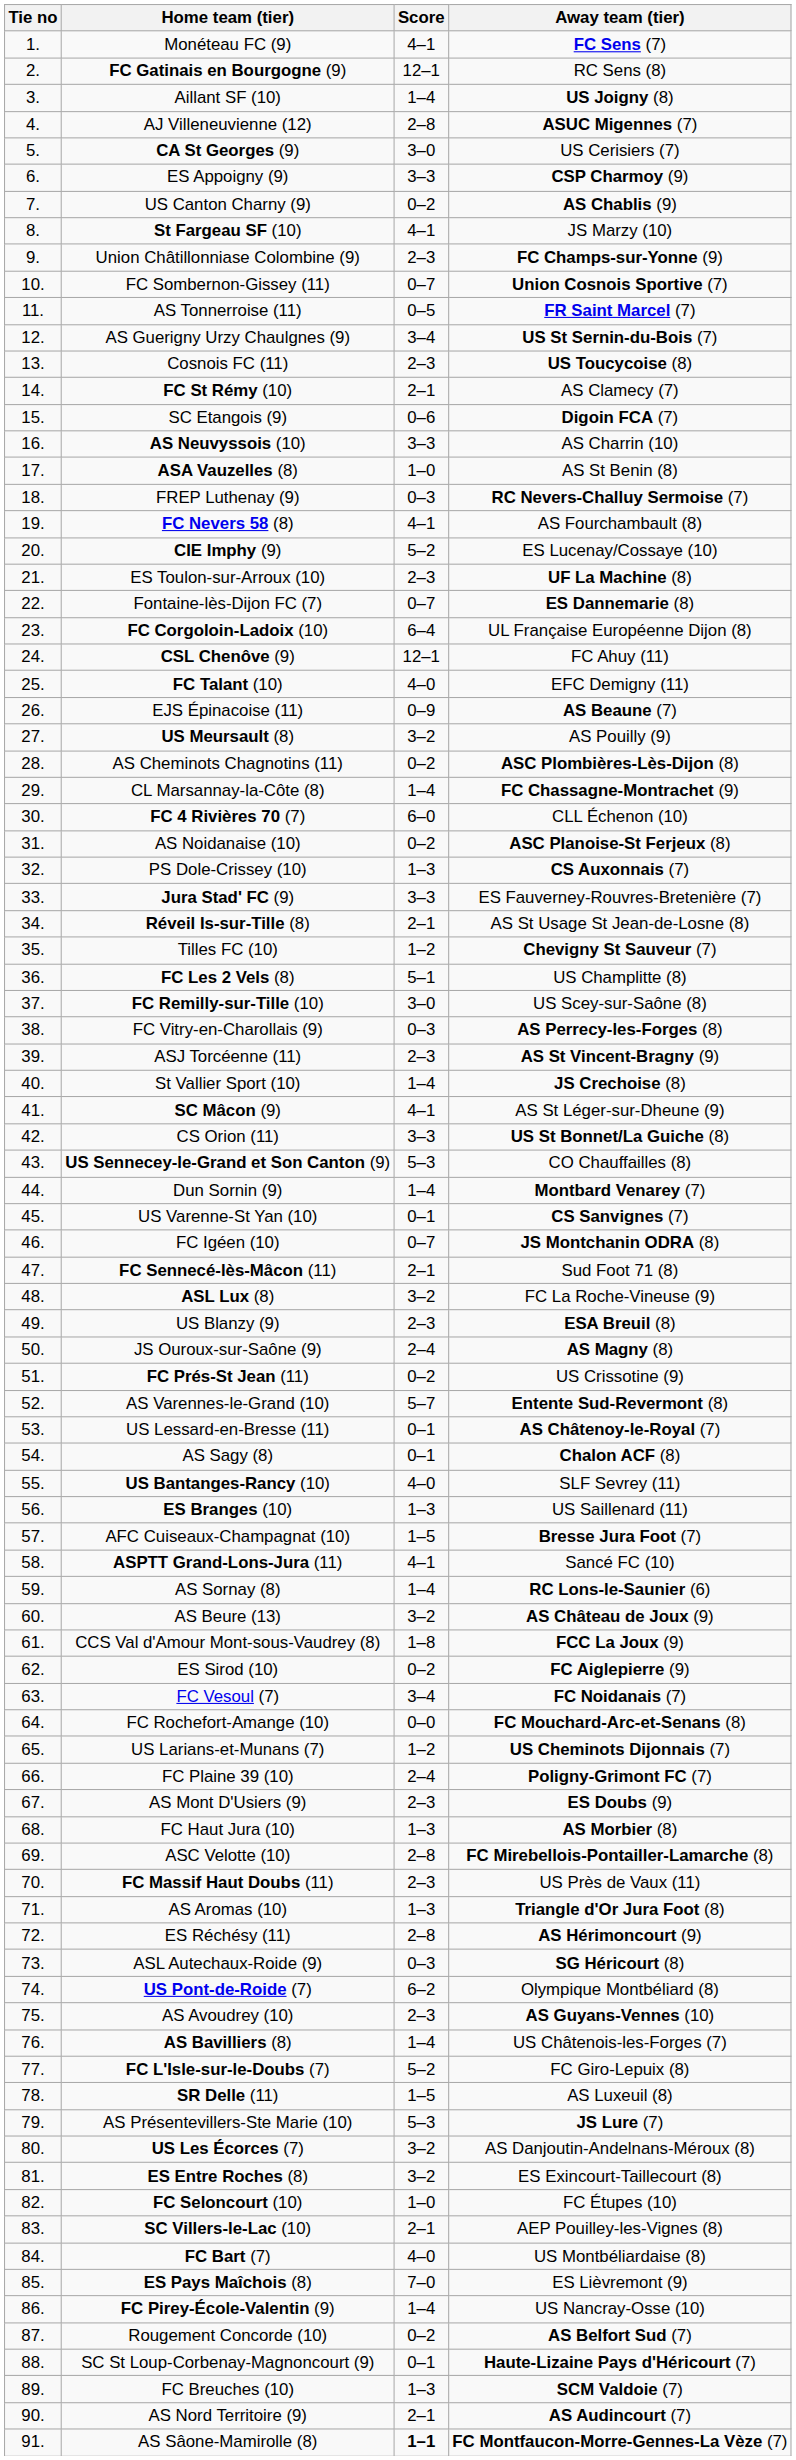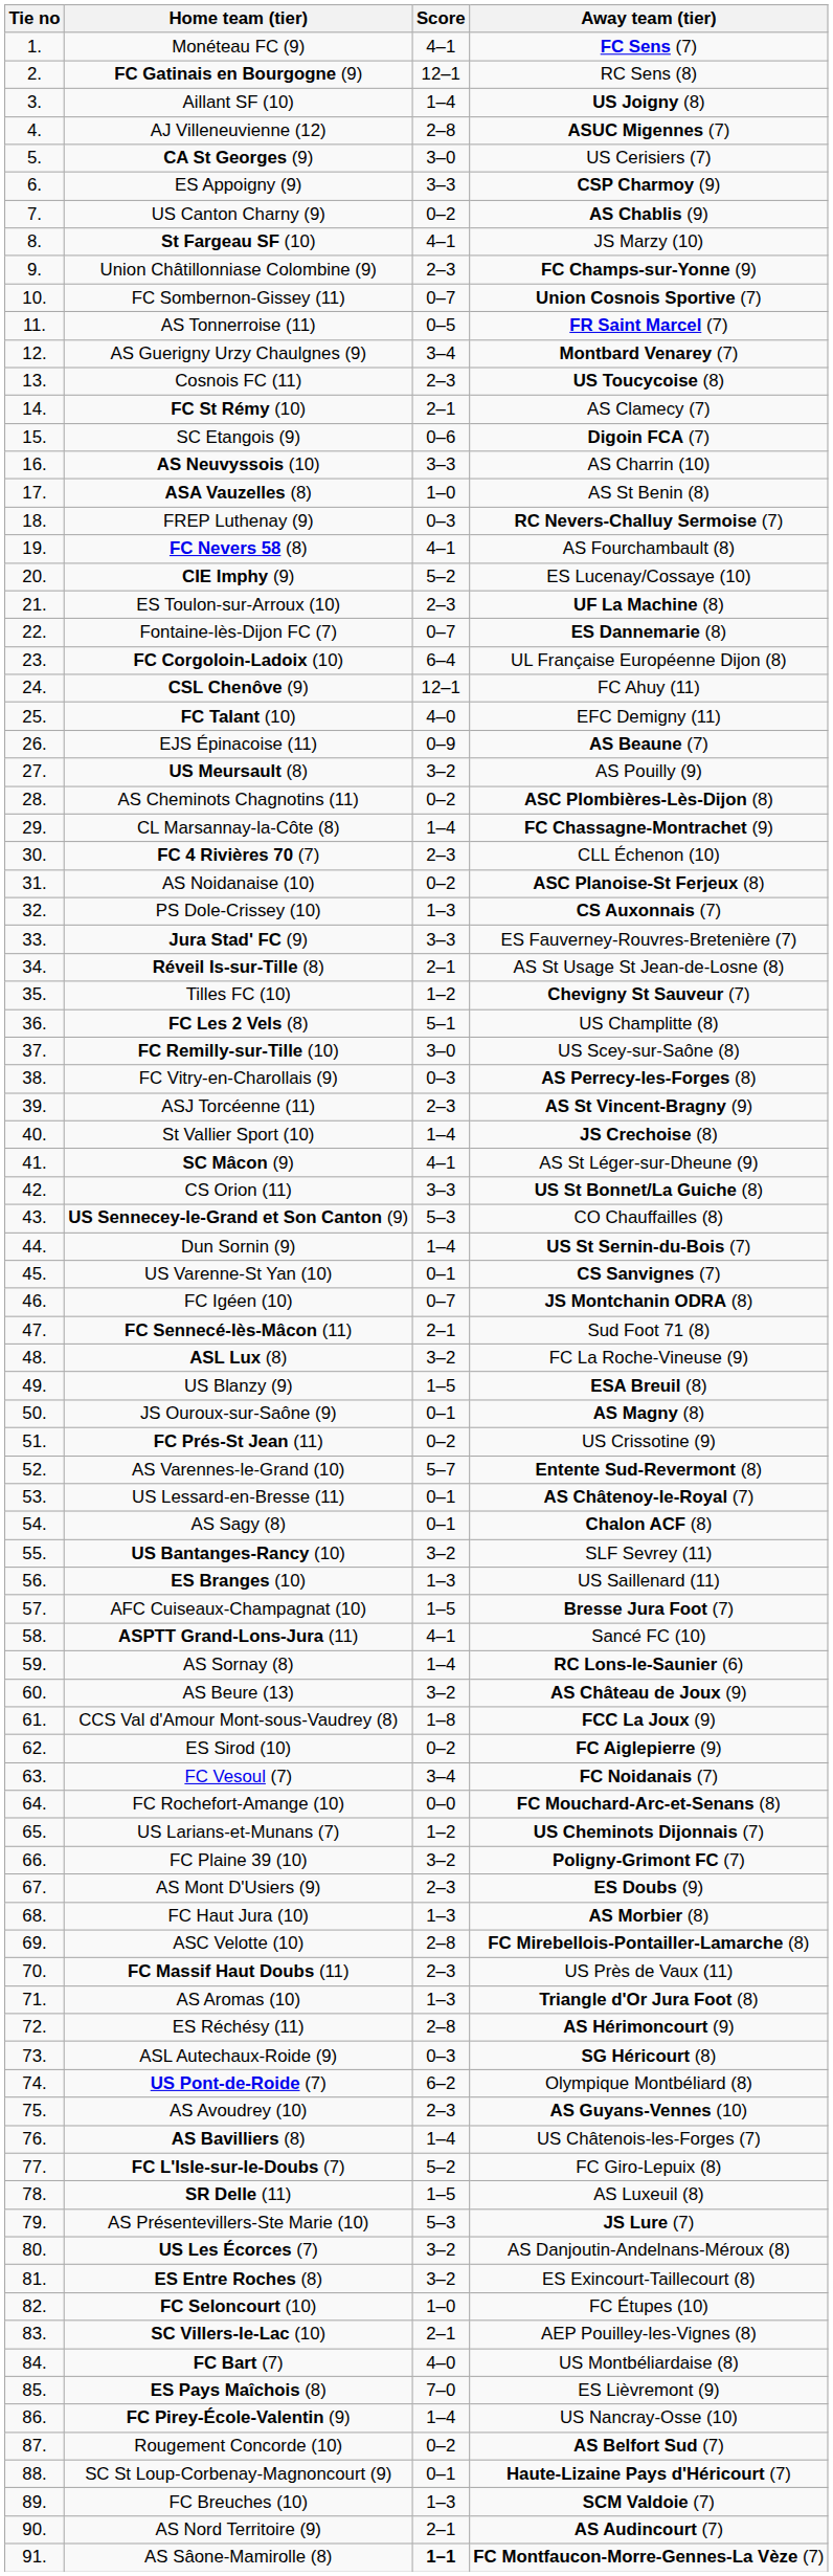AS Guerigny Urzy Chaulgnes (9) | Away team (tier): US St Sernin-du-Bois (7) -> Montbard Venarey (7)
FC 4 Rivières 70 (7) | Score: 6–0 -> 2–3
Dun Sornin (9) | Away team (tier): Montbard Venarey (7) -> US St Sernin-du-Bois (7)
US Blanzy (9) | Score: 2–3 -> 1–5
JS Ouroux-sur-Saône (9) | Score: 2–4 -> 0–1
US Bantanges-Rancy (10) | Score: 4–0 -> 3–2
FC Plaine 39 (10) | Score: 2–4 -> 3–2
